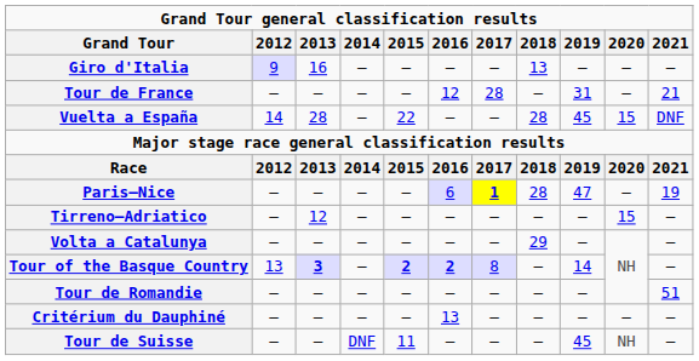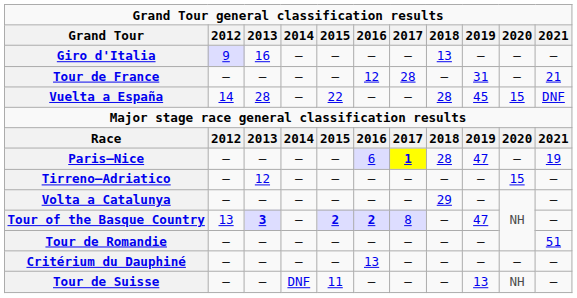Tour of the Basque Country | 2019: 14 -> 47
Tour de Suisse | 2019: 45 -> 13
